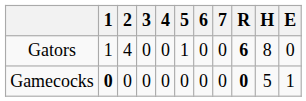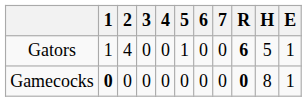Gators | H: 8 -> 5
Gators | E: 0 -> 1
Gamecocks | H: 5 -> 8
